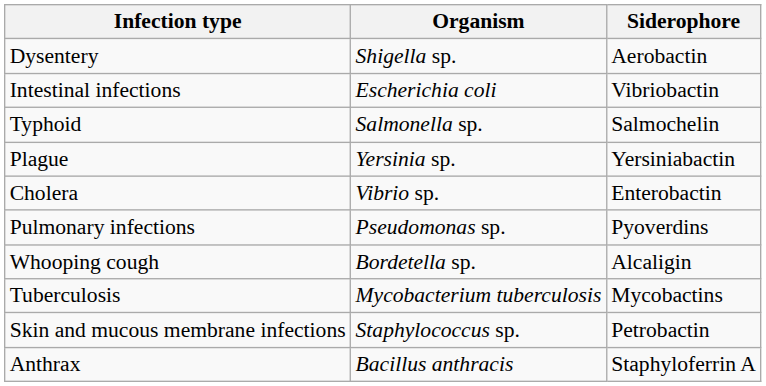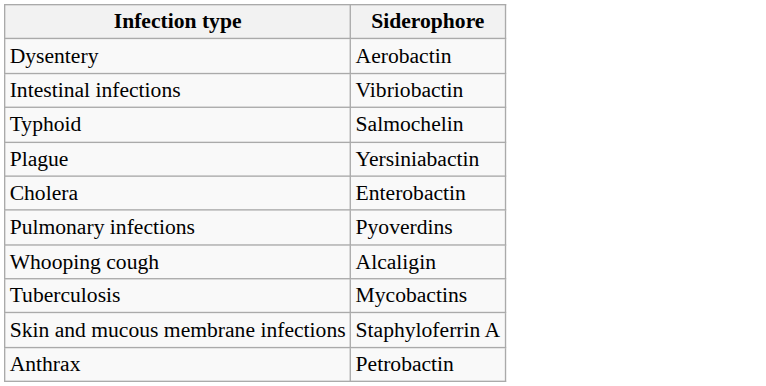- column: Organism | Shigella sp. | Escherichia coli | Salmonella sp. | Yersinia sp. | Vibrio sp. | Pseudomonas sp. | Bordetella sp. | Mycobacterium tuberculosis | Staphylococcus sp. | Bacillus anthracis
Skin and mucous membrane infections | Siderophore: Petrobactin -> Staphyloferrin A
Anthrax | Siderophore: Staphyloferrin A -> Petrobactin
